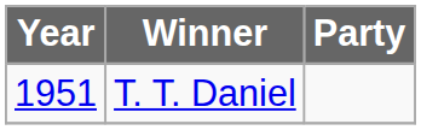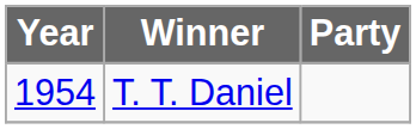T. T. Daniel | Year: 1951 -> 1954
